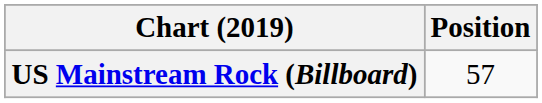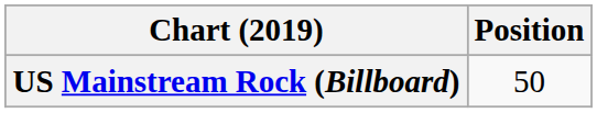US Mainstream Rock (Billboard) | Position: 57 -> 50
